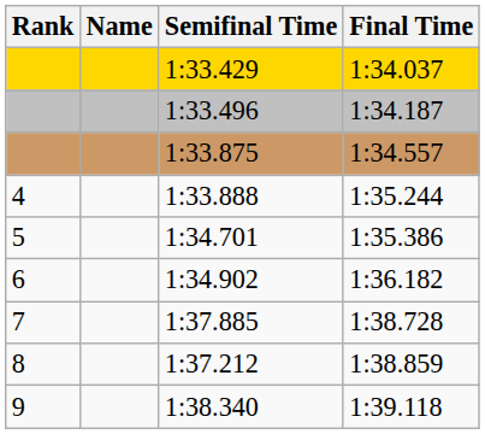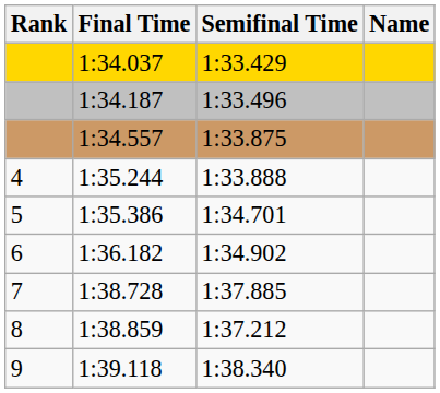columns swapped: Name <-> Final Time
